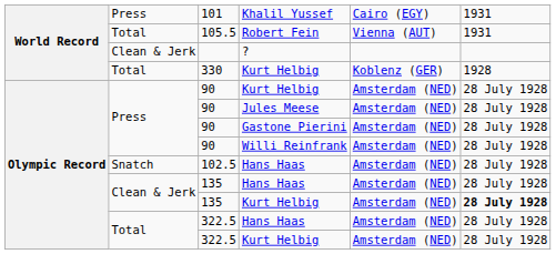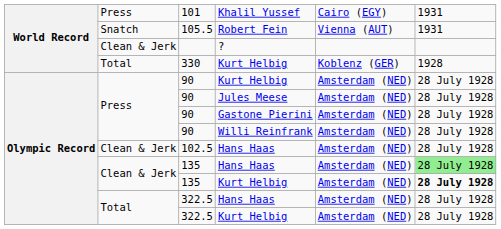105.5 | column 2: Total -> Snatch
102.5 | column 2: Snatch -> Clean & Jerk
135 / Hans Haas | column 6: no background -> lightgreen background
